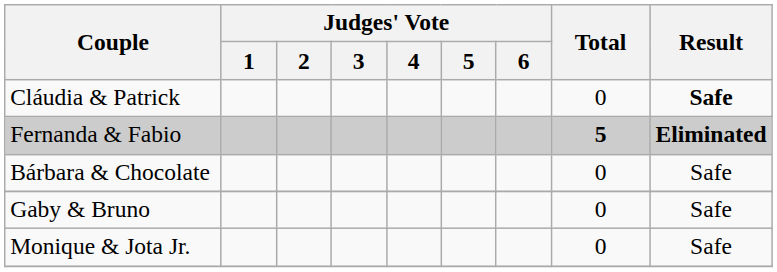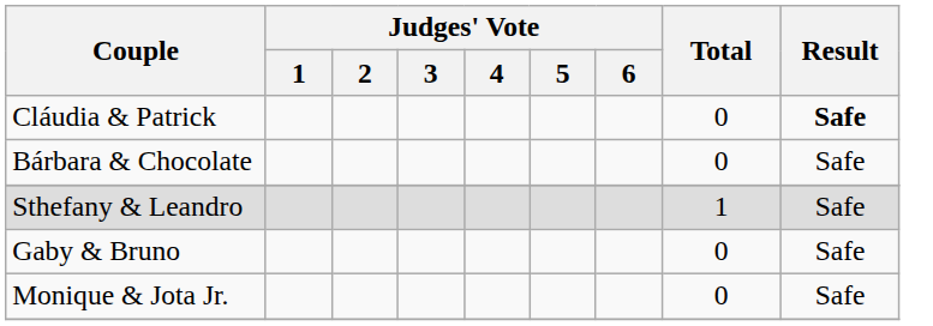- row: Fernanda & Fabio | 5 | Eliminated
+ row: Sthefany & Leandro | 1 | Safe
